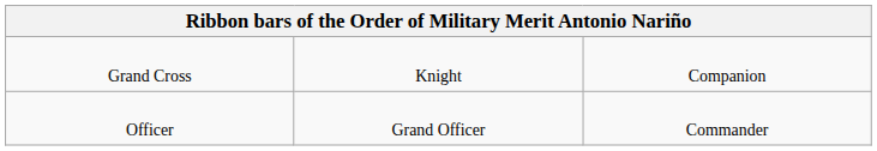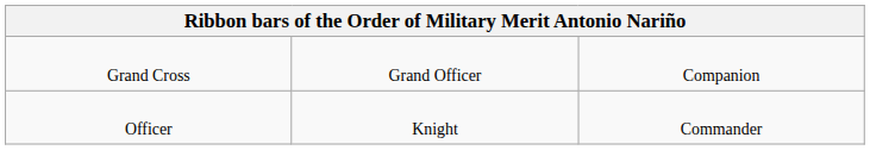Grand Cross | column 2: Knight -> Grand Officer
Officer | column 2: Grand Officer -> Knight
